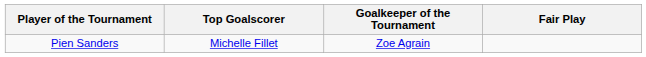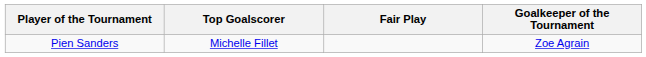columns swapped: Goalkeeper of the Tournament <-> Fair Play
